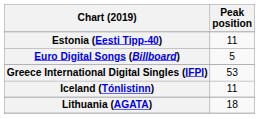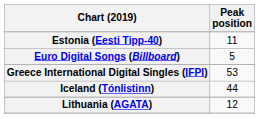Iceland (Tónlistinn) | Peak position: 11 -> 44
Lithuania (AGATA) | Peak position: 18 -> 12
